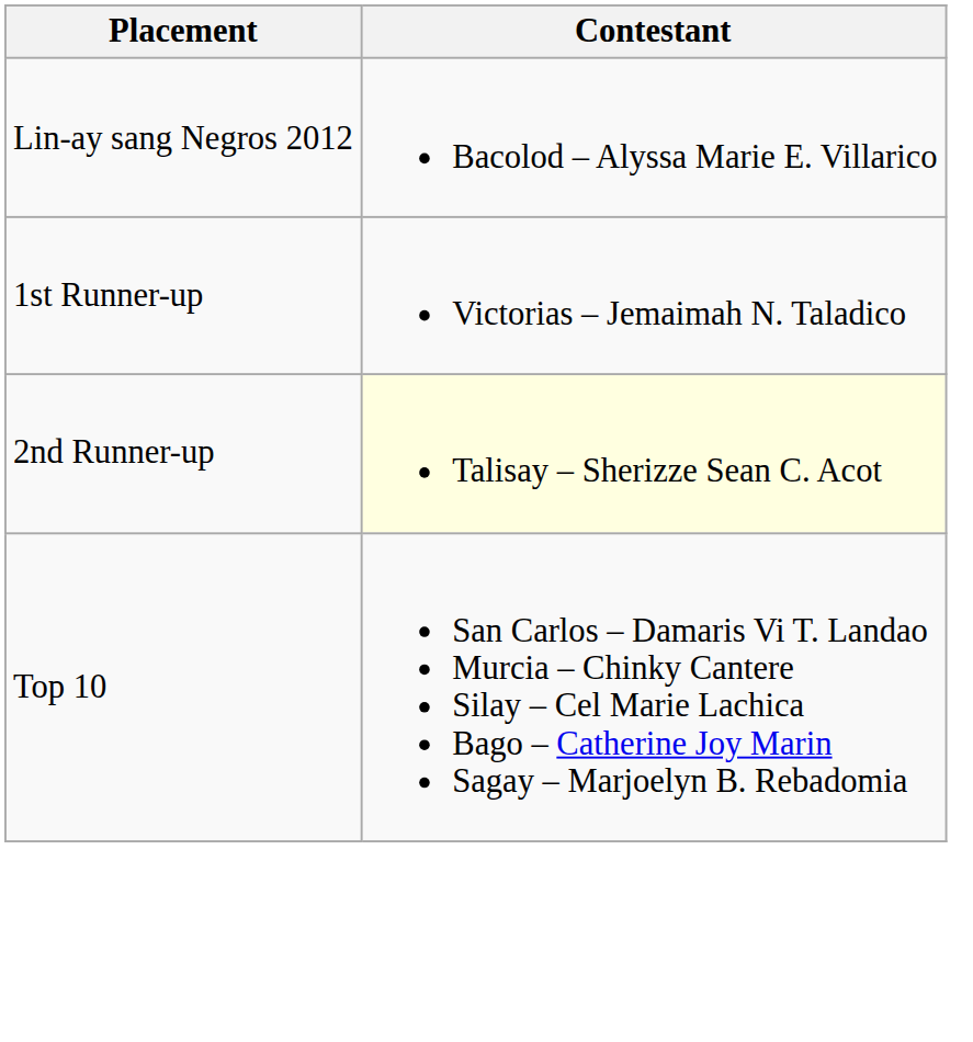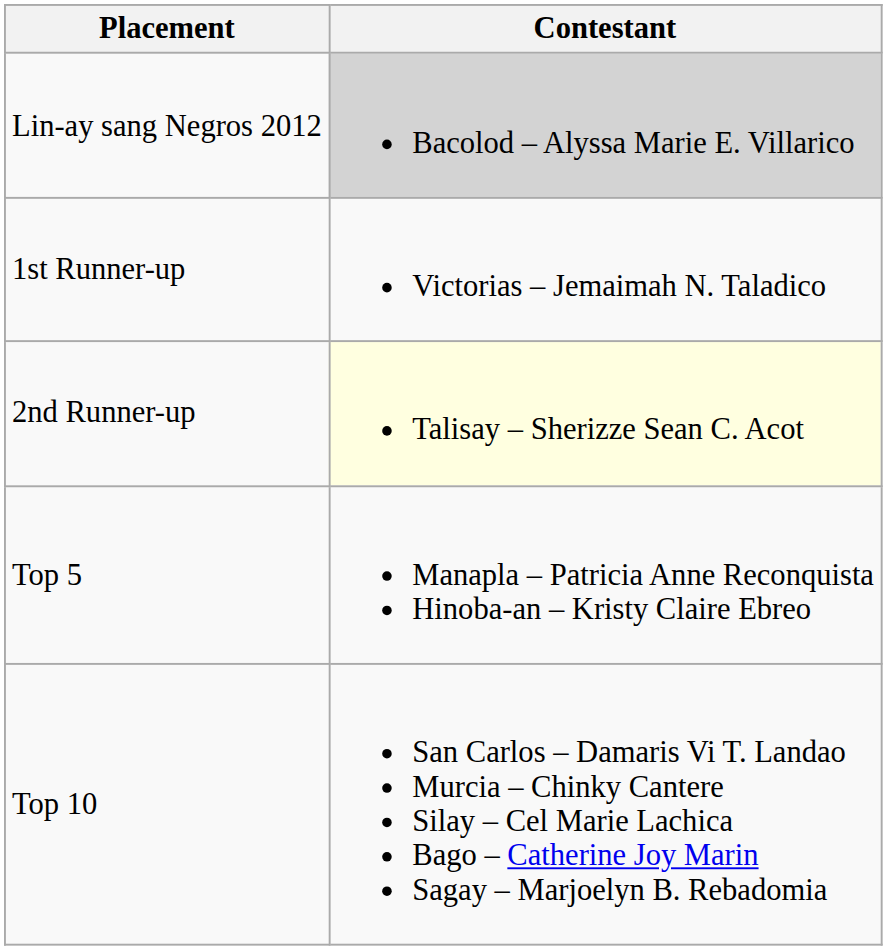Lin-ay sang Negros 2012 | Contestant: no background -> lightgrey background
+ row: Top 5 | Manapla – Patricia Anne Reconquista Hinoba-an – Kristy Claire Ebreo
